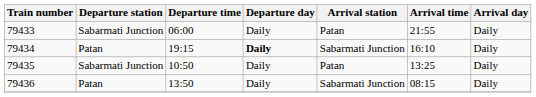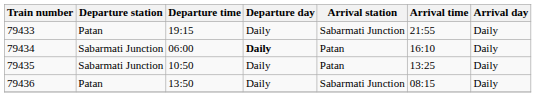79433 | Departure station: Sabarmati Junction -> Patan
79433 | Departure time: 06:00 -> 19:15
79433 | Arrival station: Patan -> Sabarmati Junction
79434 | Departure station: Patan -> Sabarmati Junction
79434 | Departure time: 19:15 -> 06:00
79434 | Arrival station: Sabarmati Junction -> Patan
